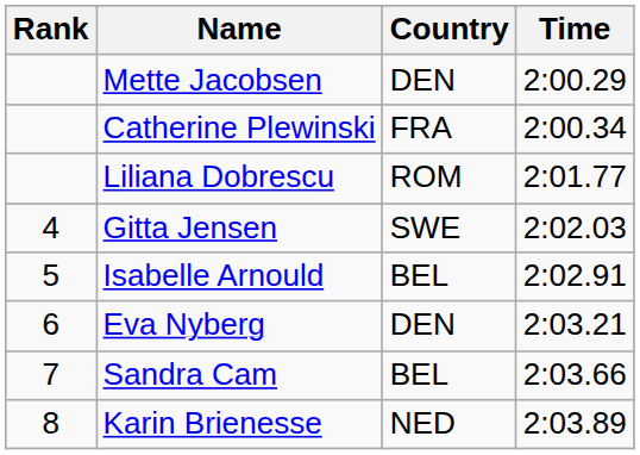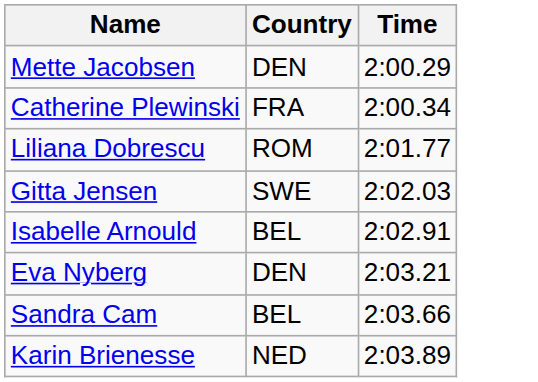- column: Rank | 4 | 5 | 6 | 7 | 8
